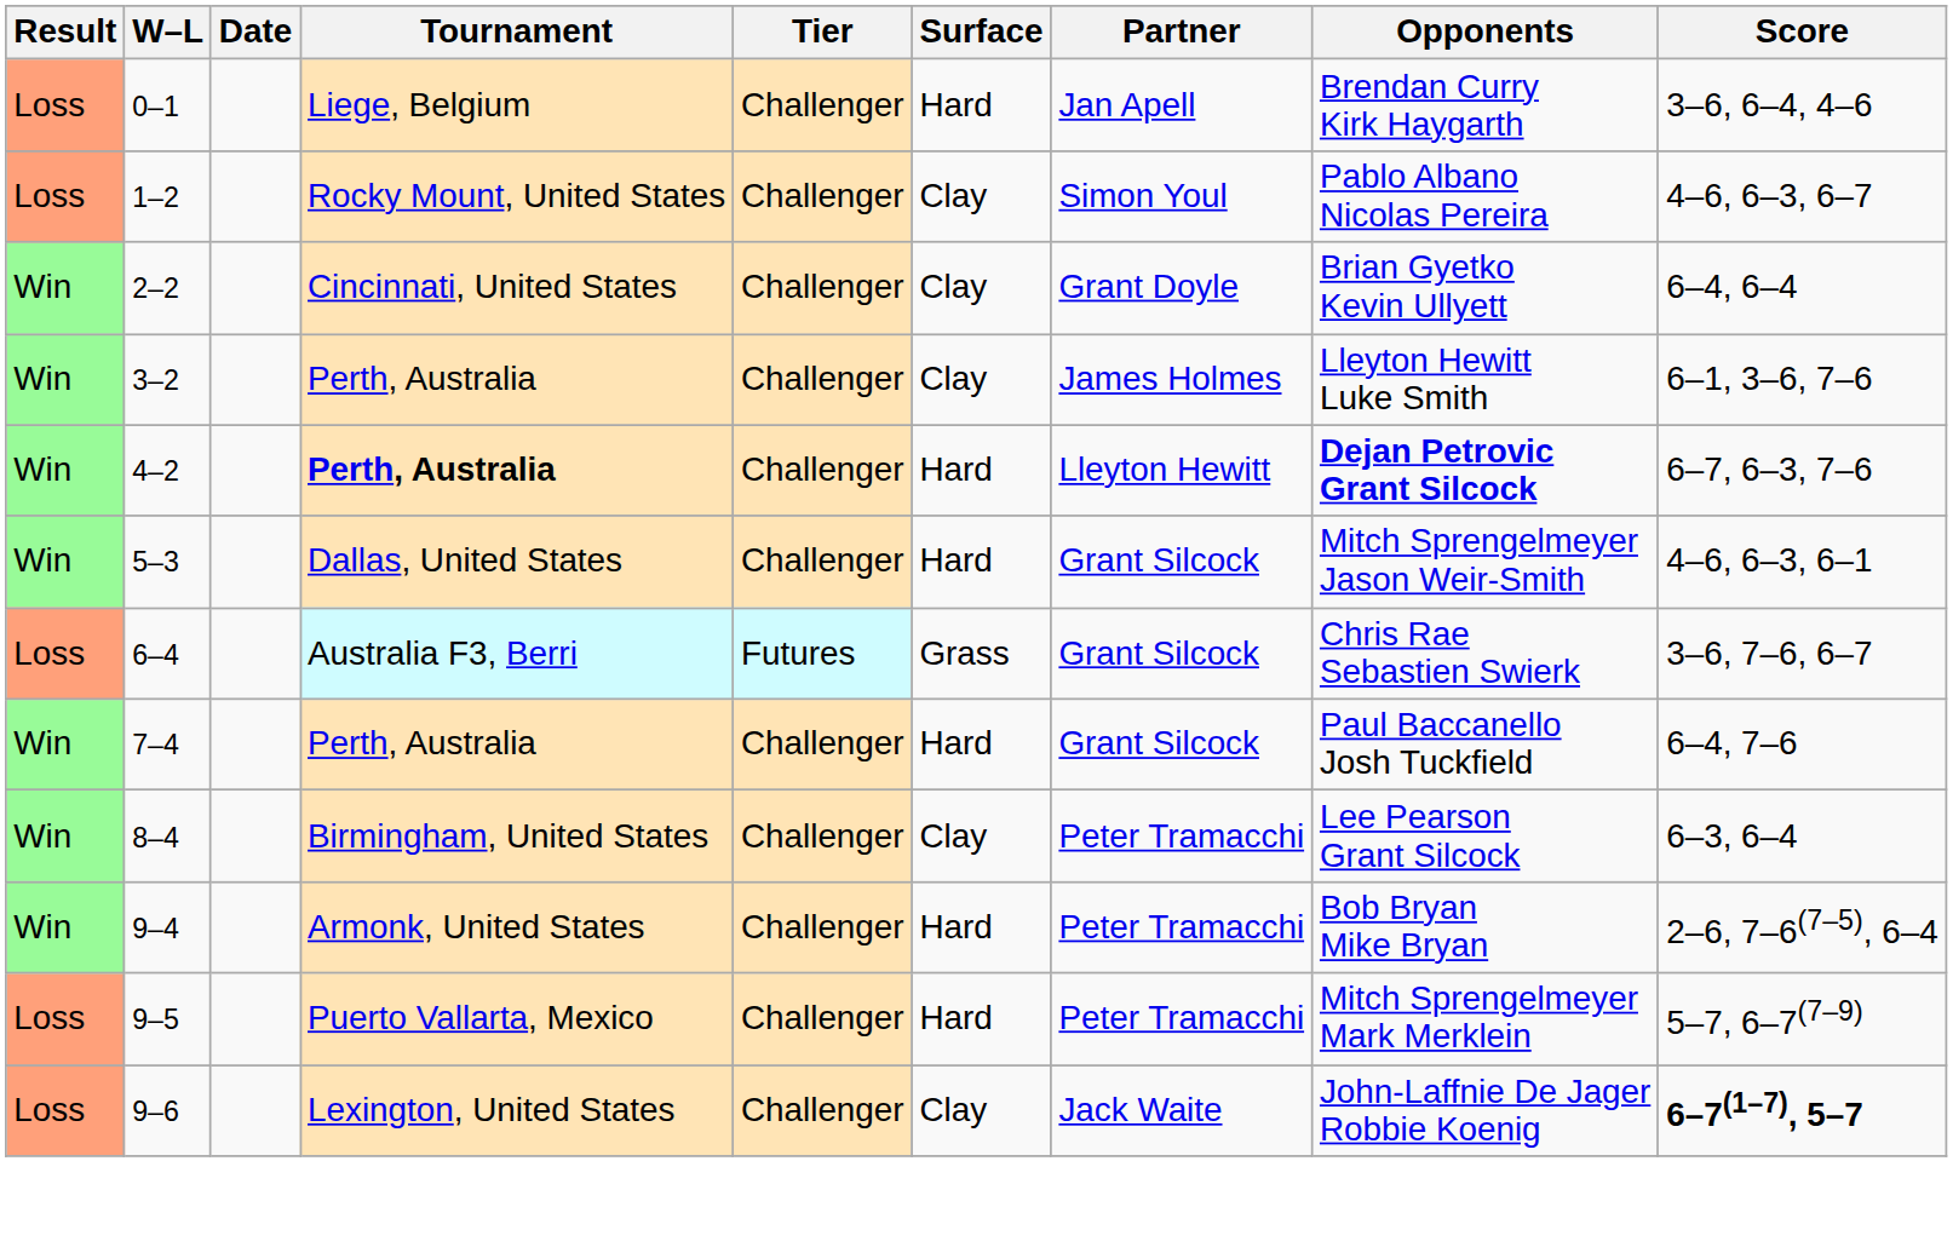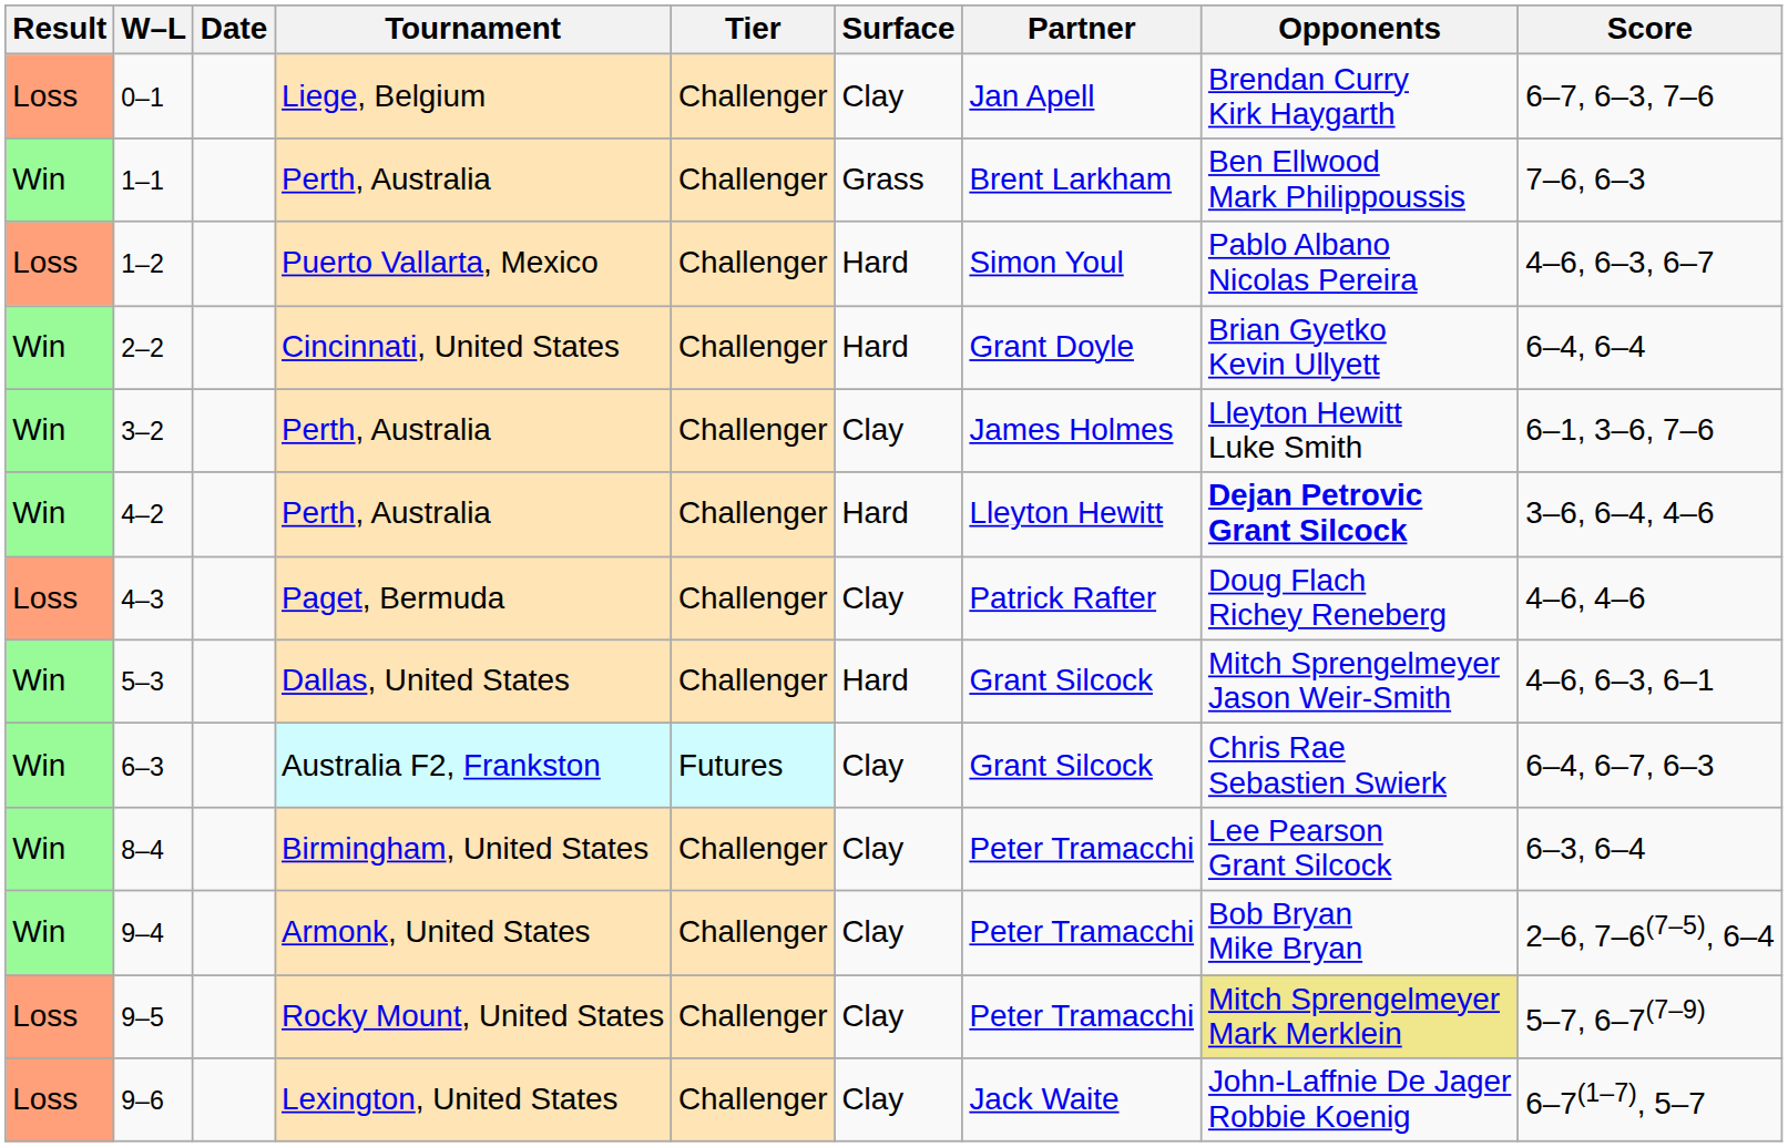0–1 | Surface: Hard -> Clay
0–1 | Score: 3–6, 6–4, 4–6 -> 6–7, 6–3, 7–6
+ row: Win | 1–1 | Perth, Australia | Challenger | Grass | Brent Larkham | Ben Ellwood Mark Philippoussis | 7–6, 6–3
1–2 | Tournament: Rocky Mount, United States -> Puerto Vallarta, Mexico
1–2 | Surface: Clay -> Hard
2–2 | Surface: Clay -> Hard
4–2 | Tournament: bold -> normal
4–2 | Score: 6–7, 6–3, 7–6 -> 3–6, 6–4, 4–6
+ row: Loss | 4–3 | Paget, Bermuda | Challenger | Clay | Patrick Rafter | Doug Flach Richey Reneberg | 4–6, 4–6
+ row: Win | 6–3 | Australia F2, Frankston | Futures | Clay | Grant Silcock | Chris Rae Sebastien Swierk | 6–4, 6–7, 6–3
- row: Loss | 6–4 | Australia F3, Berri | Futures | Grass | Grant Silcock | Chris Rae Sebastien Swierk | 3–6, 7–6, 6–7
- row: Win | 7–4 | Perth, Australia | Challenger | Hard | Grant Silcock | Paul Baccanello Josh Tuckfield | 6–4, 7–6
9–4 | Surface: Hard -> Clay
9–5 | Tournament: Puerto Vallarta, Mexico -> Rocky Mount, United States
9–5 | Surface: Hard -> Clay
9–5 | Opponents: no background -> khaki background
9–6 | Score: bold -> normal
